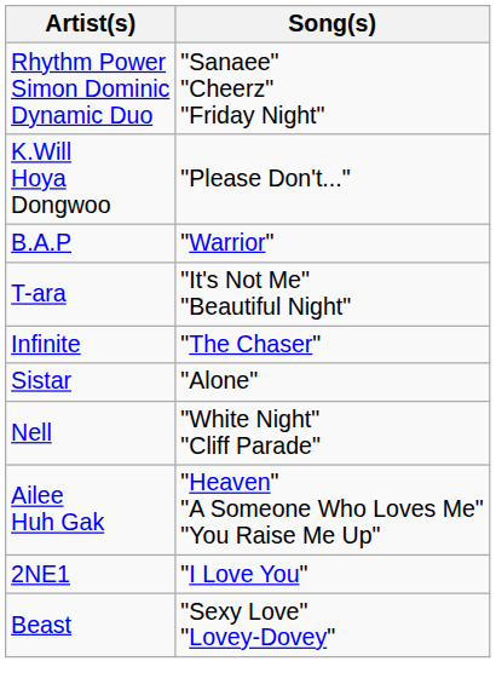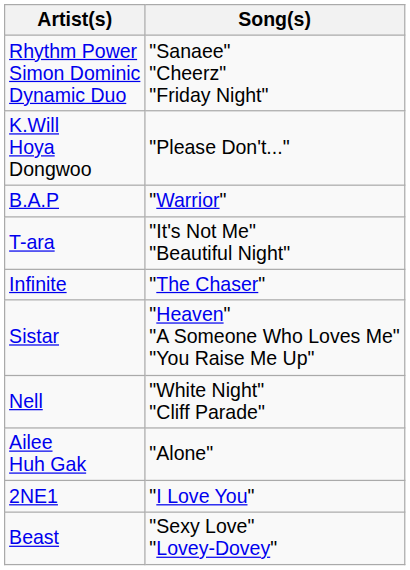Sistar | Song(s): "Alone" -> "Heaven" "A Someone Who Loves Me" "You Raise Me Up"
Ailee Huh Gak | Song(s): "Heaven" "A Someone Who Loves Me" "You Raise Me Up" -> "Alone"
